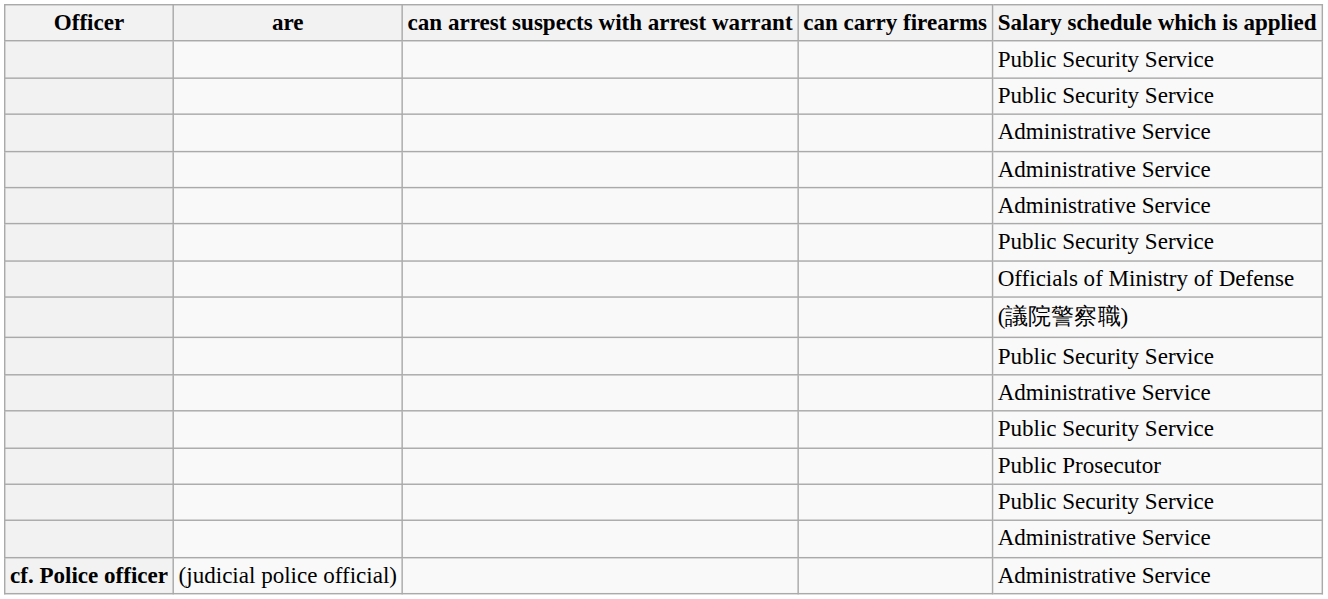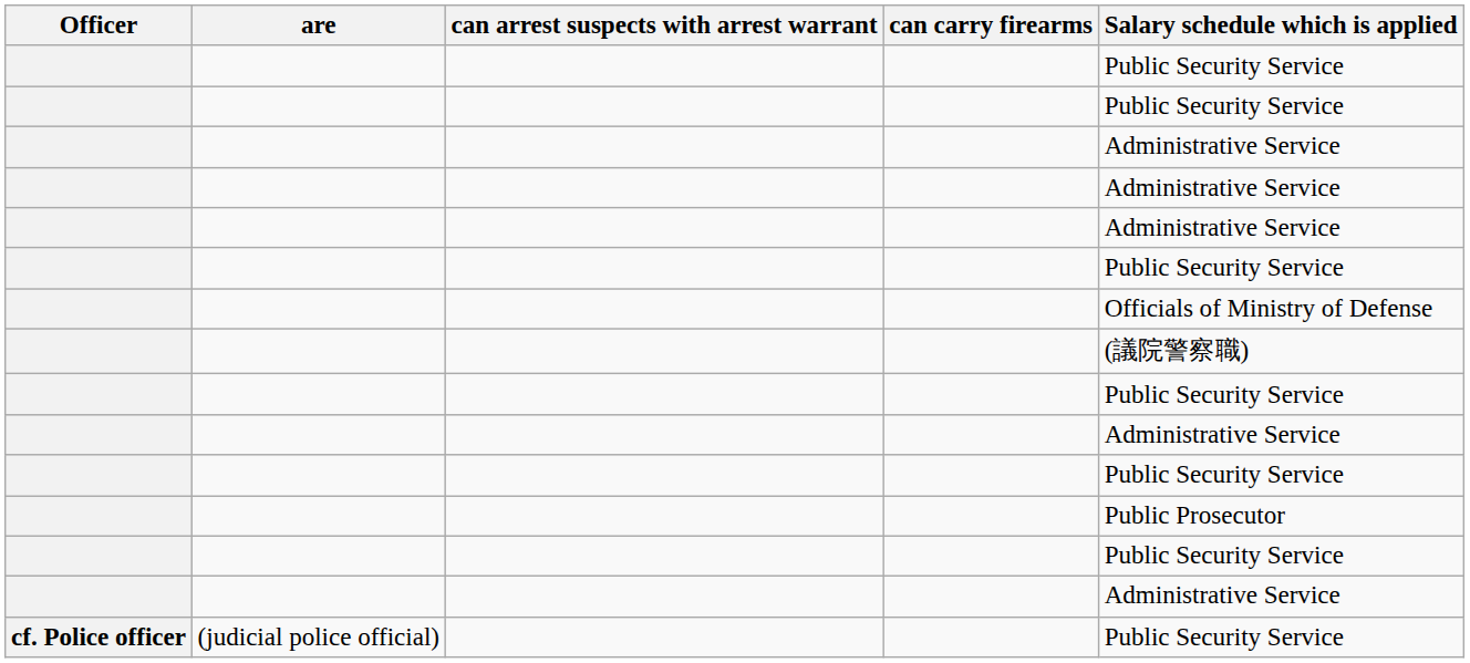cf. Police officer | Salary schedule which is applied: Administrative Service -> Public Security Service
